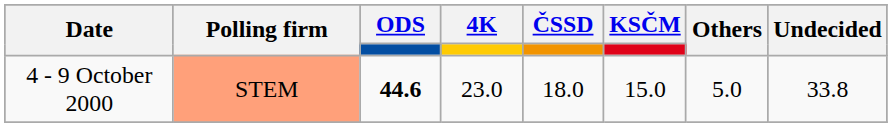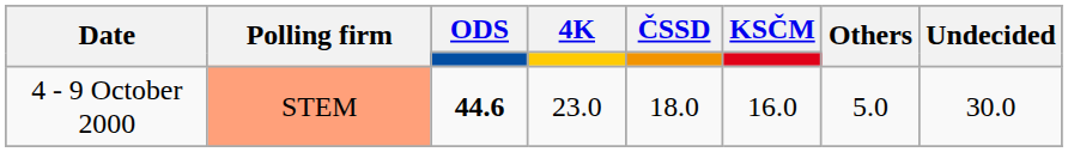4 - 9 October 2000 | KSČM: 15.0 -> 16.0
4 - 9 October 2000 | Undecided: 33.8 -> 30.0
